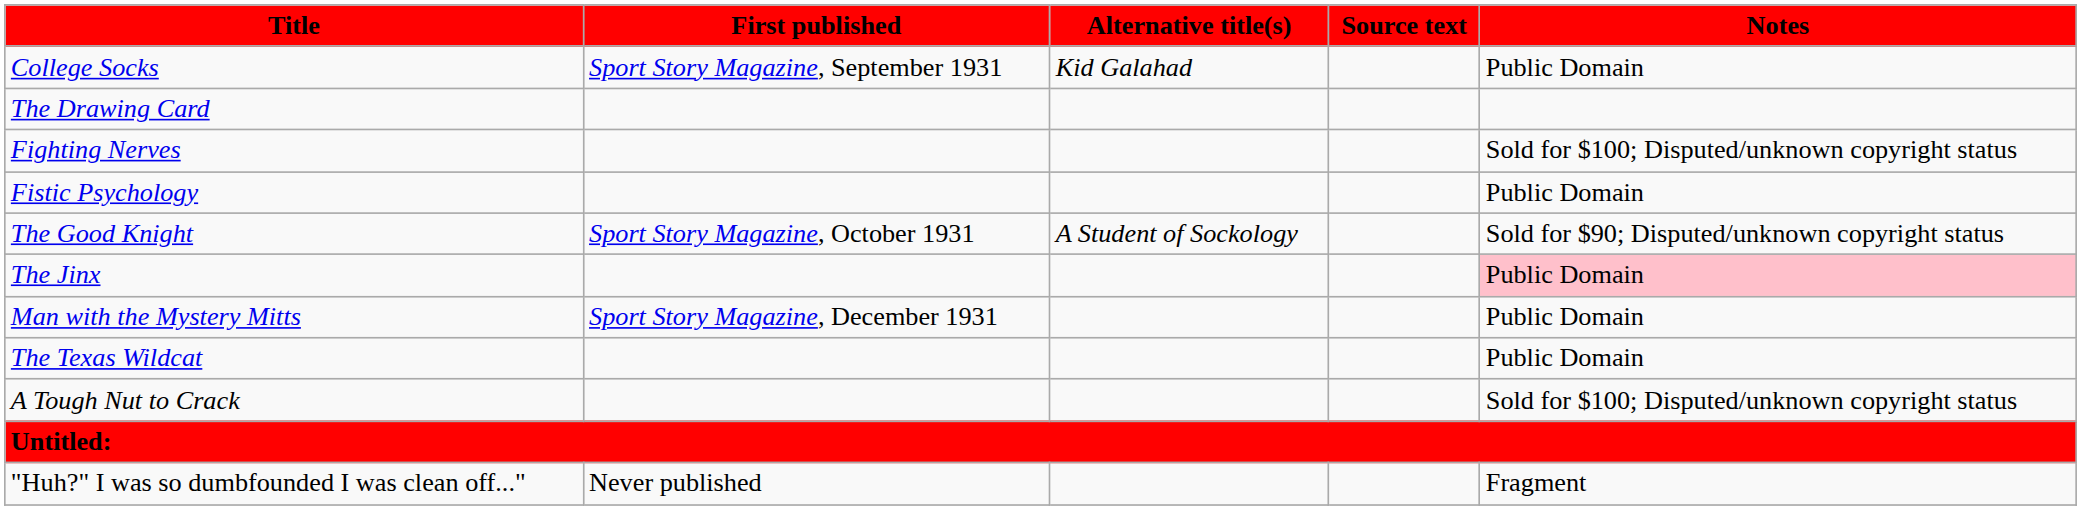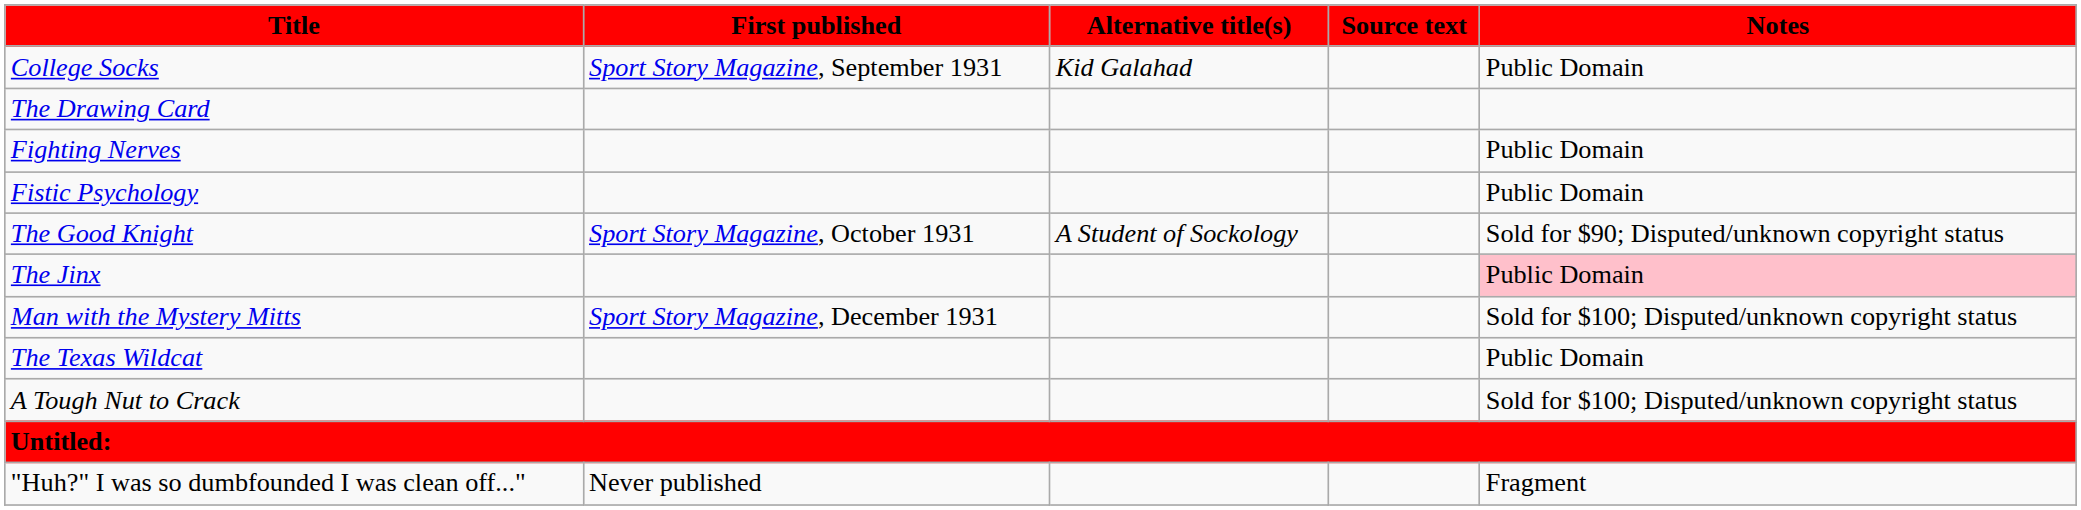Fighting Nerves | Notes: Sold for $100; Disputed/unknown copyright status -> Public Domain
Man with the Mystery Mitts | Notes: Public Domain -> Sold for $100; Disputed/unknown copyright status
